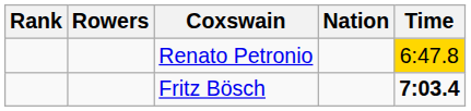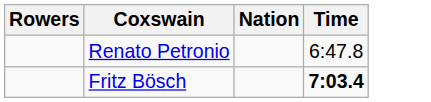- column: Rank
Renato Petronio | Time: gold background -> no background
